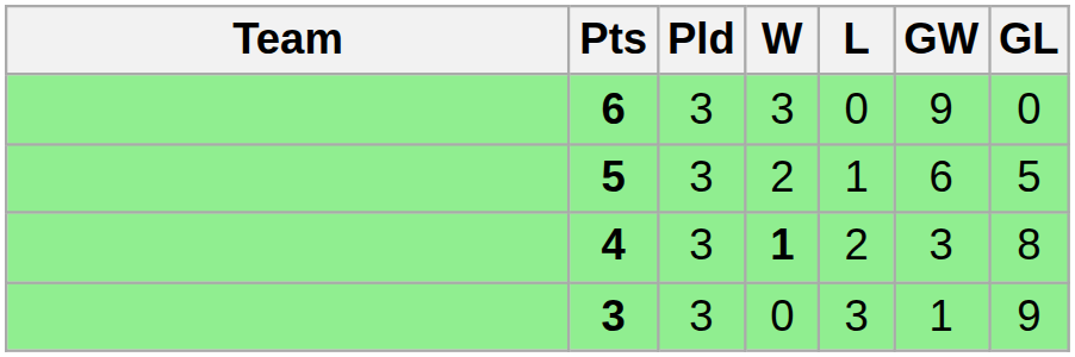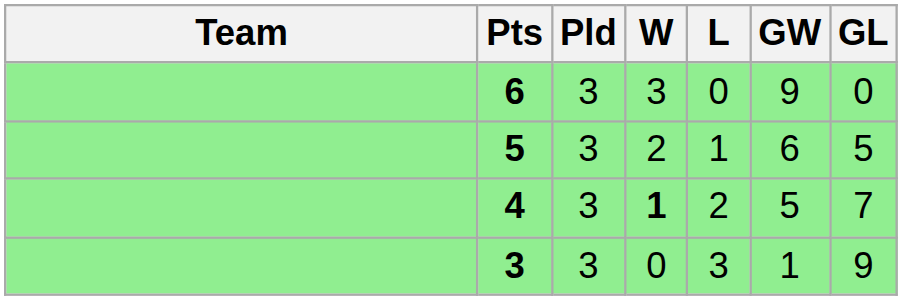4 | GW: 3 -> 5
4 | GL: 8 -> 7
